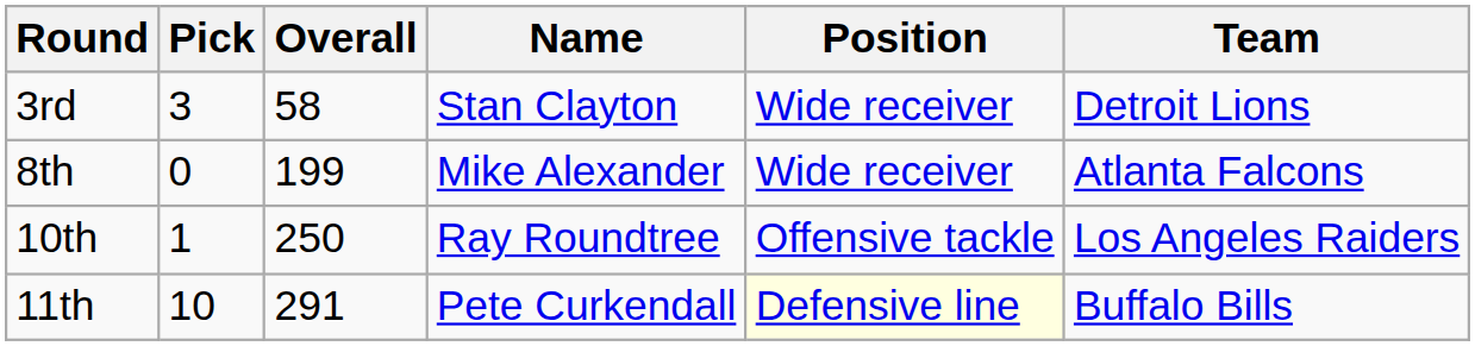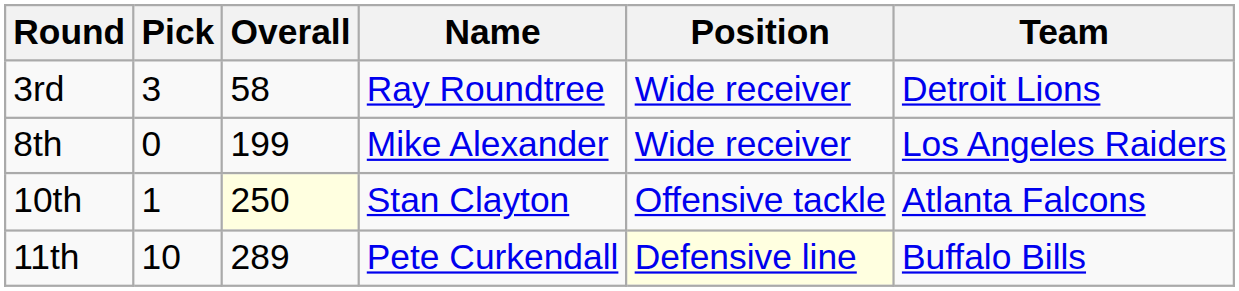3rd | Name: Stan Clayton -> Ray Roundtree
8th | Team: Atlanta Falcons -> Los Angeles Raiders
10th | Overall: no background -> lightyellow background
10th | Name: Ray Roundtree -> Stan Clayton
10th | Team: Los Angeles Raiders -> Atlanta Falcons
11th | Overall: 291 -> 289
